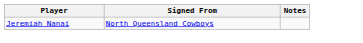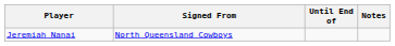+ column: Until End of
